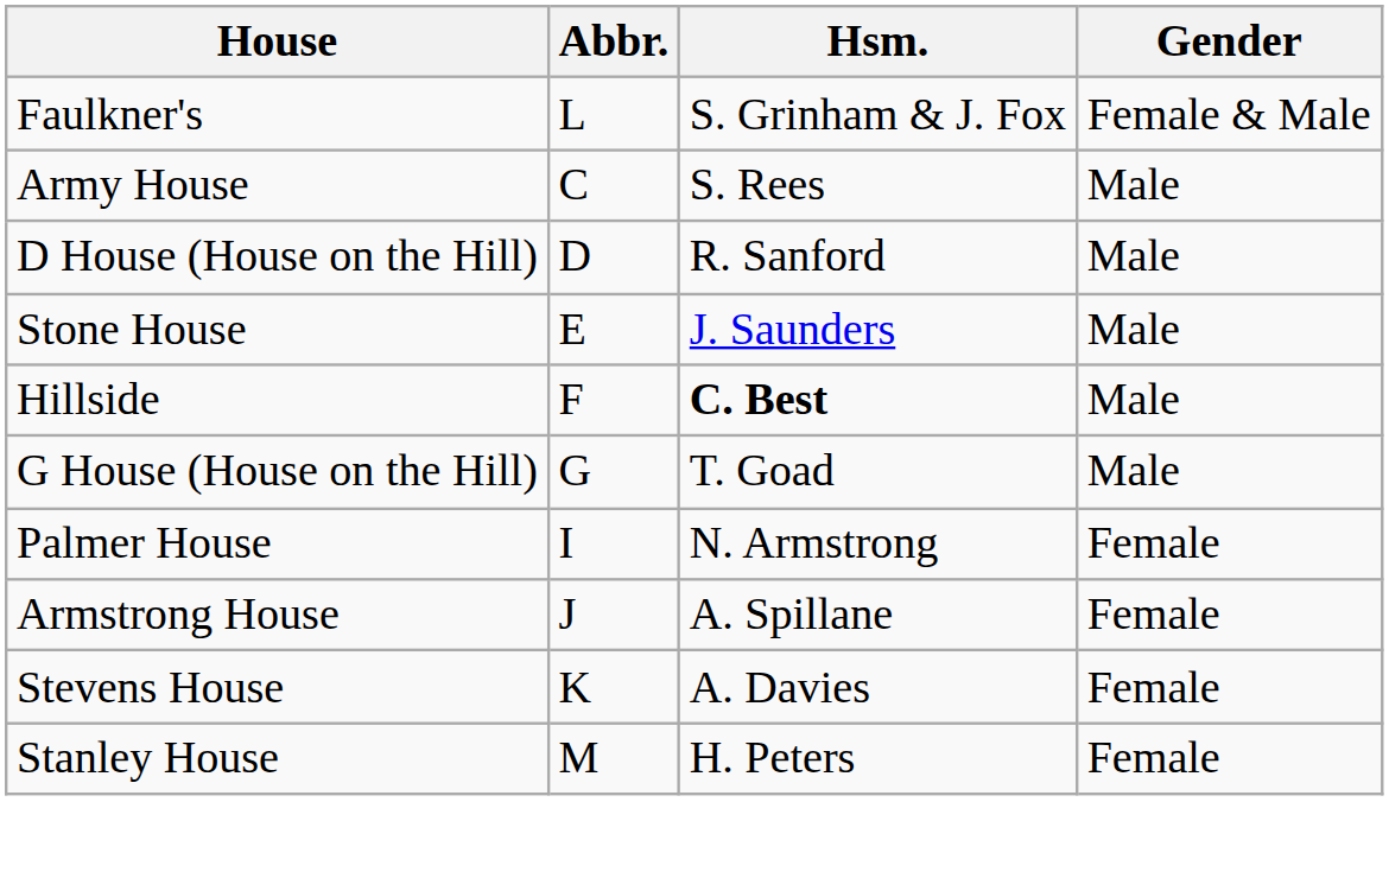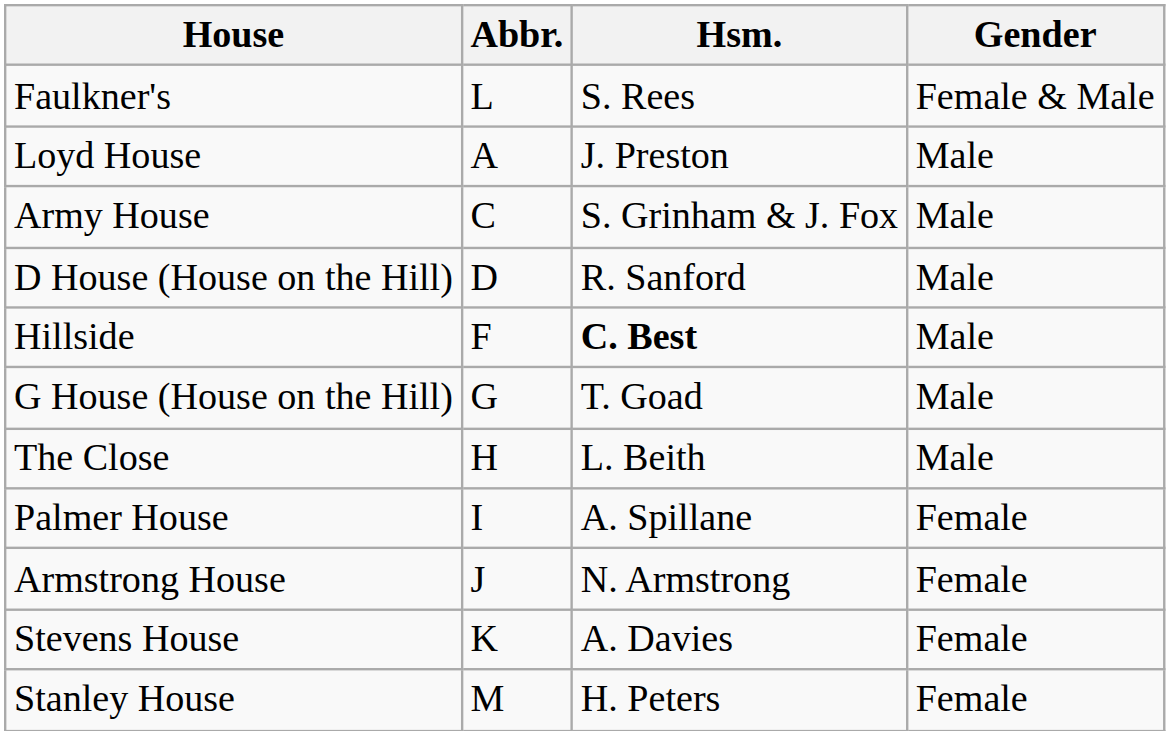Faulkner's | Hsm.: S. Grinham & J. Fox -> S. Rees
+ row: Loyd House | A | J. Preston | Male
Army House | Hsm.: S. Rees -> S. Grinham & J. Fox
- row: Stone House | E | J. Saunders | Male
+ row: The Close | H | L. Beith | Male
Palmer House | Hsm.: N. Armstrong -> A. Spillane
Armstrong House | Hsm.: A. Spillane -> N. Armstrong
